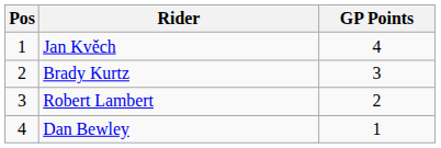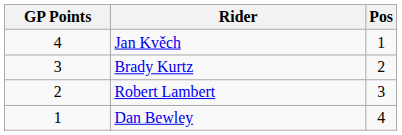columns swapped: Pos <-> GP Points
